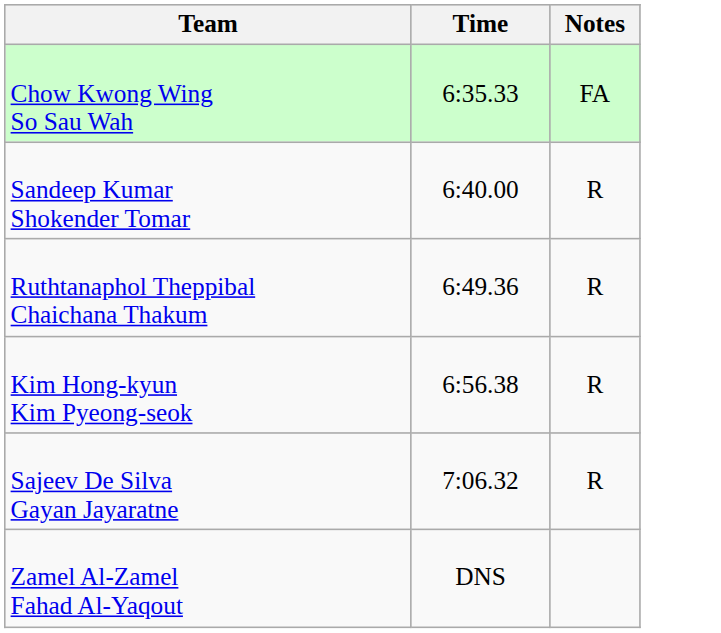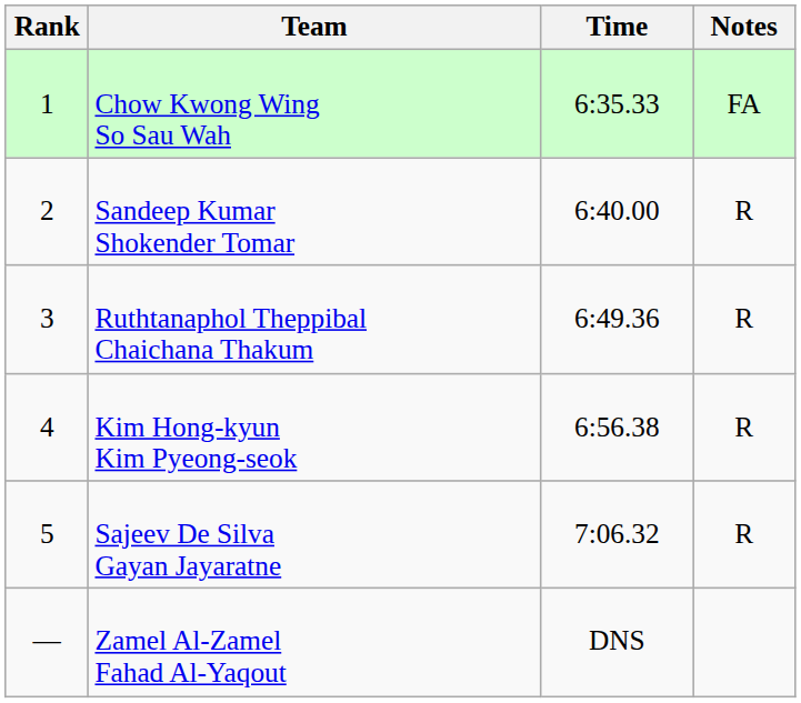+ column: Rank | 1 | 2 | 3 | 4 | 5 | —
